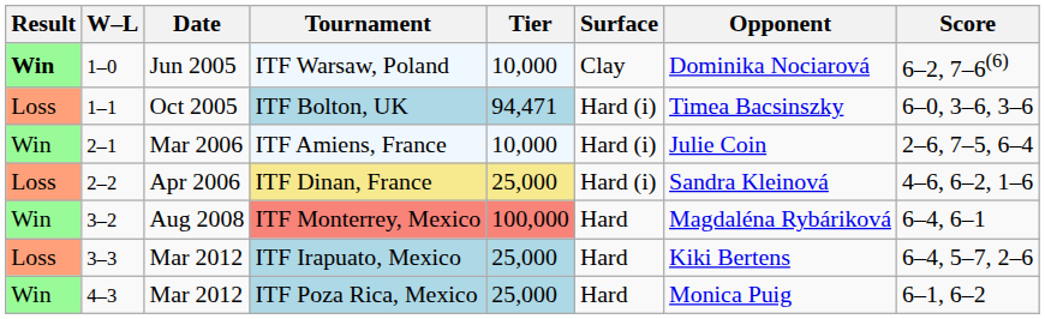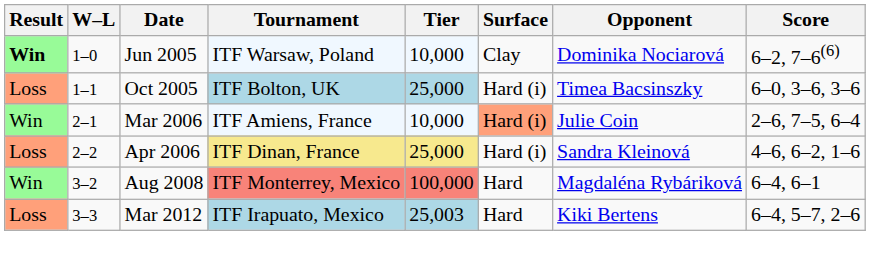ITF Bolton, UK | Tier: 94,471 -> 25,000
ITF Amiens, France | Surface: no background -> lightsalmon background
ITF Irapuato, Mexico | Tier: 25,000 -> 25,003
- row: Win | 4–3 | Mar 2012 | ITF Poza Rica, Mexico | 25,000 | Hard | Monica Puig | 6–1, 6–2
